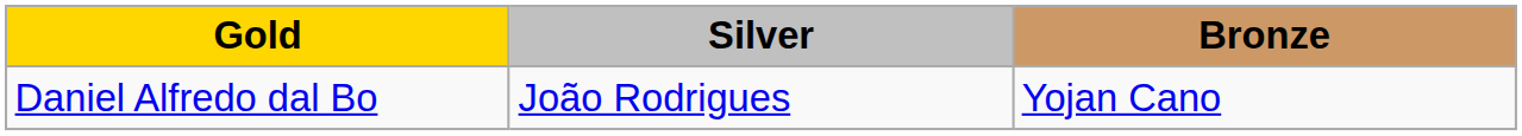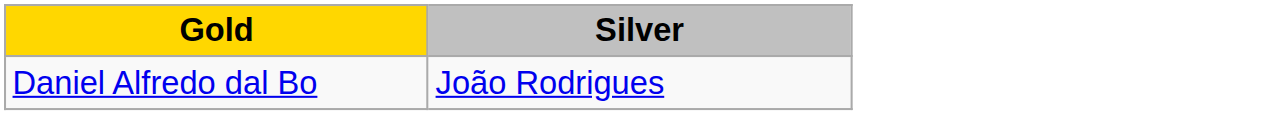- column: Bronze | Yojan Cano
